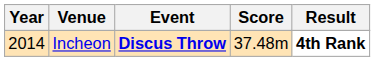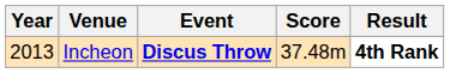Incheon | Year: 2014 -> 2013
